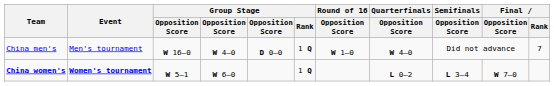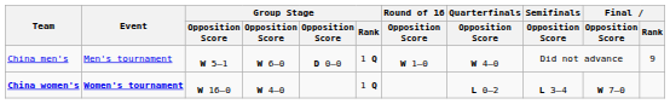China men's | column 3: W 16–0 -> W 5–1
China men's | column 4: W 4–0 -> W 6–0
China men's | Final / Rank: 7 -> 9
China women's | column 3: W 5–1 -> W 16–0
China women's | column 4: W 6–0 -> W 4–0
